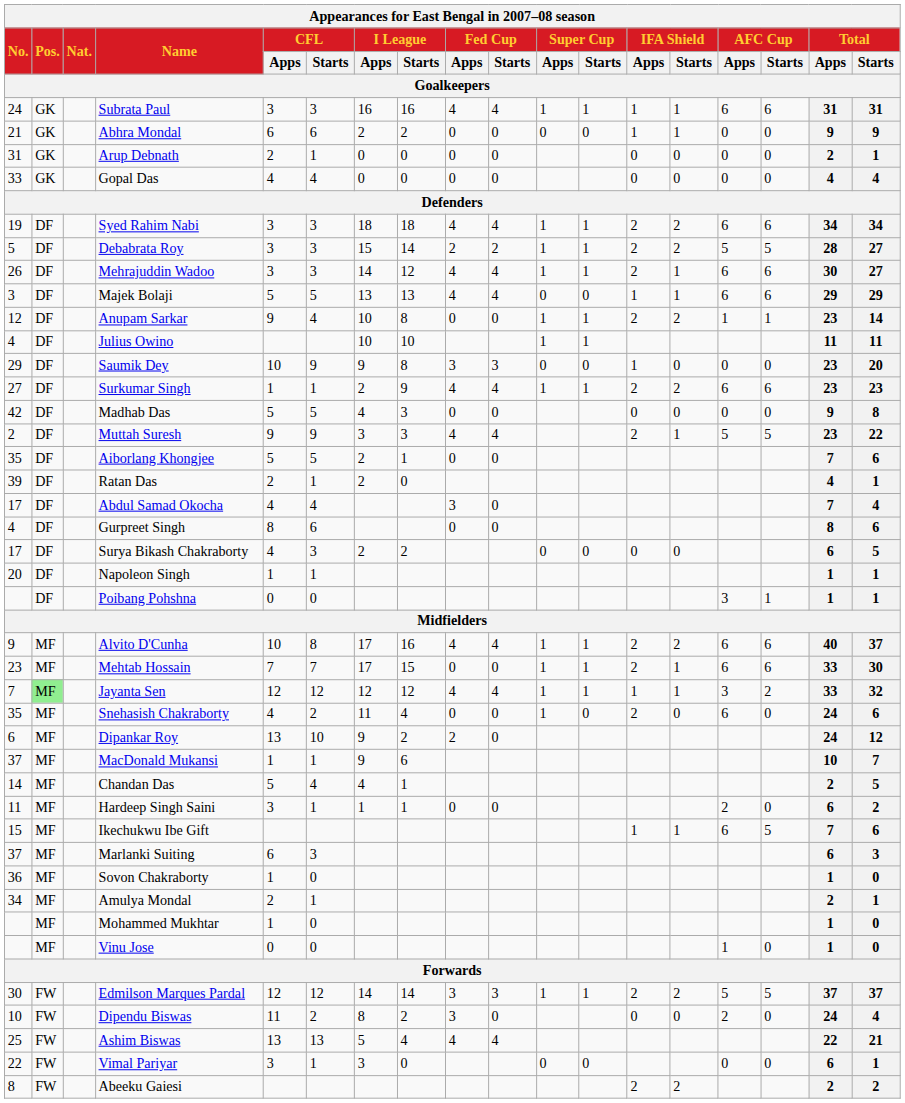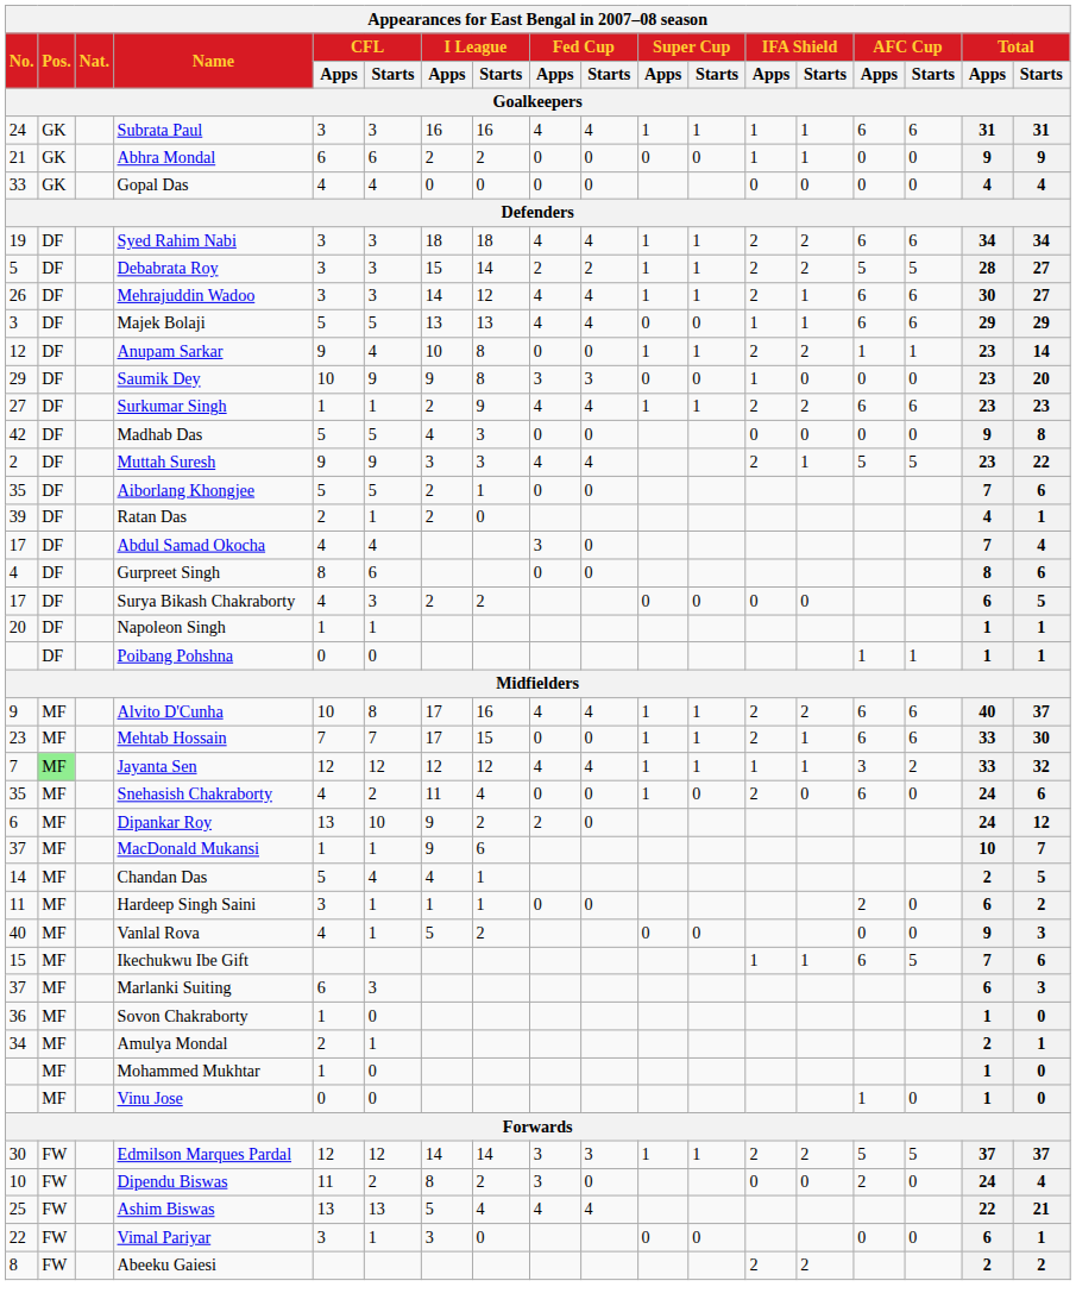- row: 31 | GK | Arup Debnath | 2 | 1 | 0 | 0 | 0 | 0 | 0 | 0 | 0 | 0 | 2 | 1
- row: 4 | DF | Julius Owino | 10 | 10 | 1 | 1 | 11 | 11
Poibang Pohshna | AFC Cup / Apps: 3 -> 1
+ row: 40 | MF | Vanlal Rova | 4 | 1 | 5 | 2 | 0 | 0 | 0 | 0 | 9 | 3
